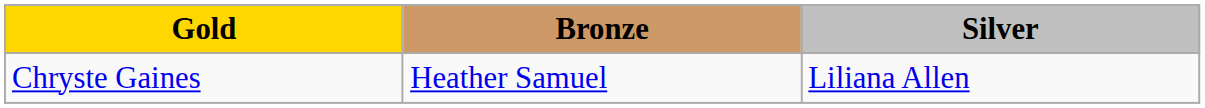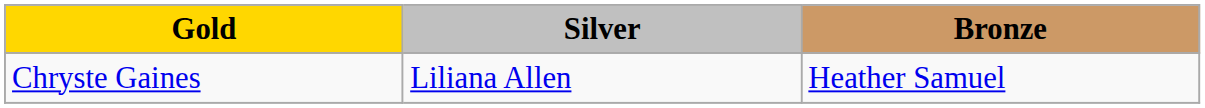columns swapped: Silver <-> Bronze
